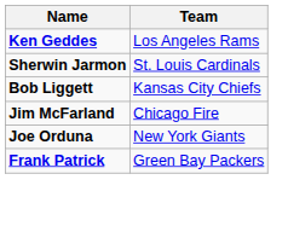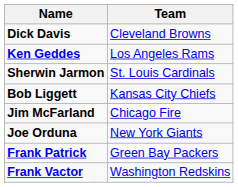+ row: Dick Davis | Cleveland Browns
+ row: Frank Vactor | Washington Redskins
